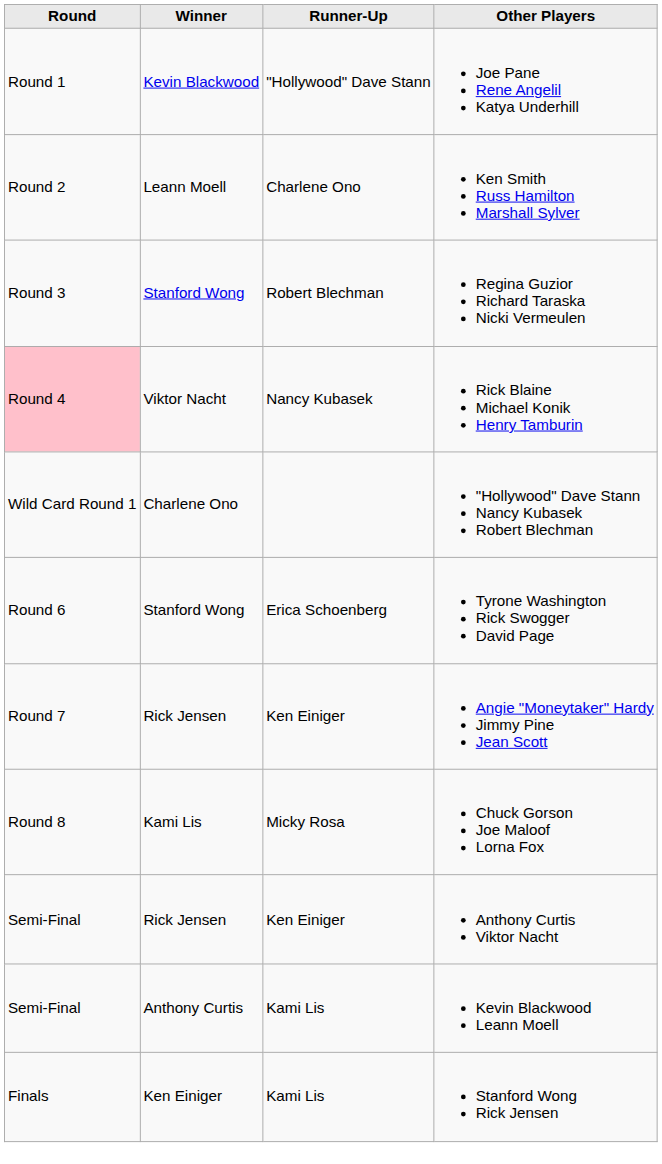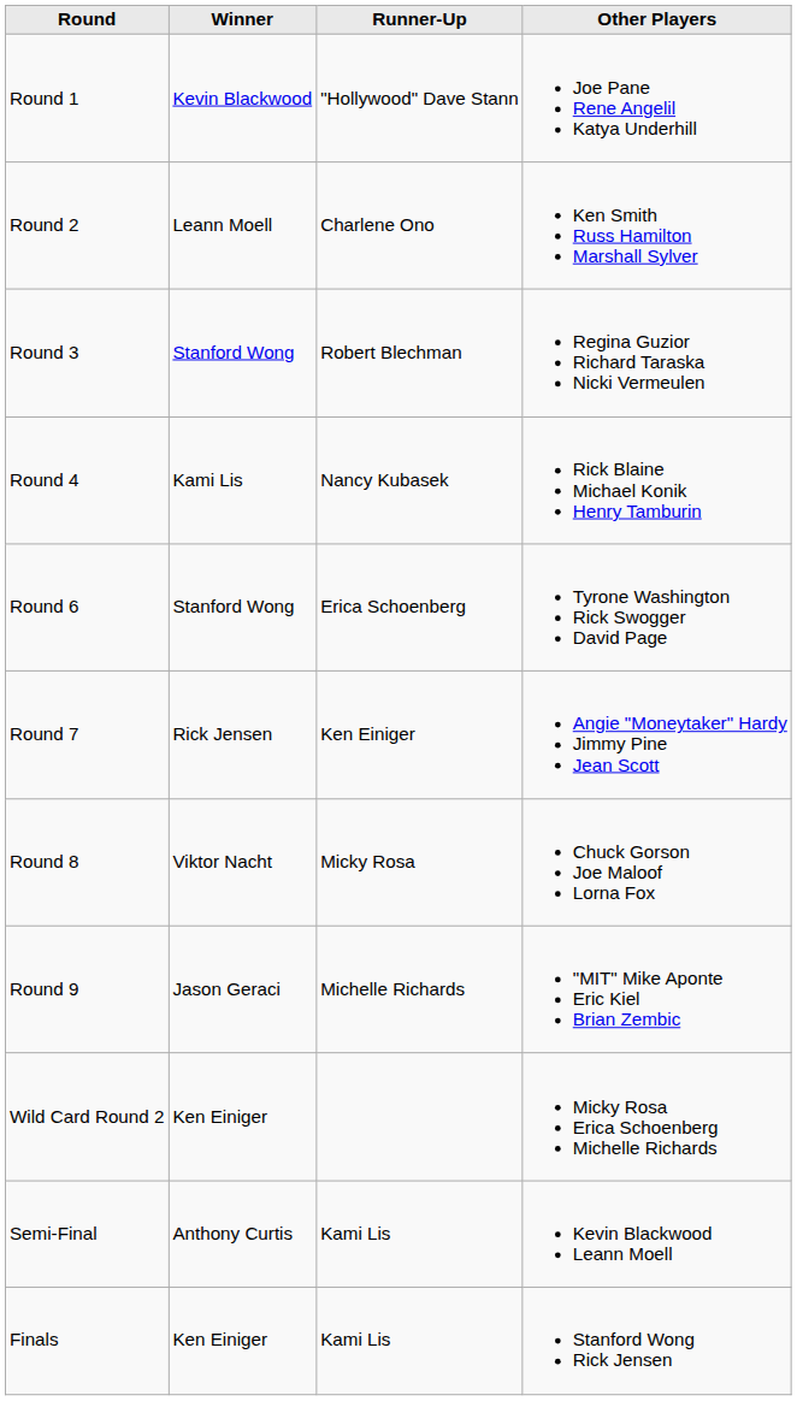Rick Blaine Michael Konik Henry Tamburin | Round: pink background -> no background
Rick Blaine Michael Konik Henry Tamburin | Winner: Viktor Nacht -> Kami Lis
- row: Wild Card Round 1 | Charlene Ono | "Hollywood" Dave Stann Nancy Kubasek Robert Blechman
Chuck Gorson Joe Maloof Lorna Fox | Winner: Kami Lis -> Viktor Nacht
+ row: Round 9 | Jason Geraci | Michelle Richards | "MIT" Mike Aponte Eric Kiel Brian Zembic
+ row: Wild Card Round 2 | Ken Einiger | Micky Rosa Erica Schoenberg Michelle Richards
- row: Semi-Final | Rick Jensen | Ken Einiger | Anthony Curtis Viktor Nacht
